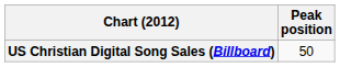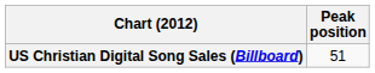US Christian Digital Song Sales (Billboard) | Peak position: 50 -> 51
